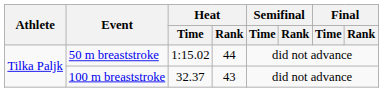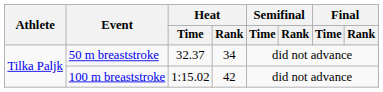50 m breaststroke | Heat / Time: 1:15.02 -> 32.37
50 m breaststroke | Heat / Rank: 44 -> 34
100 m breaststroke | Heat / Time: 32.37 -> 1:15.02
100 m breaststroke | Heat / Rank: 43 -> 42
